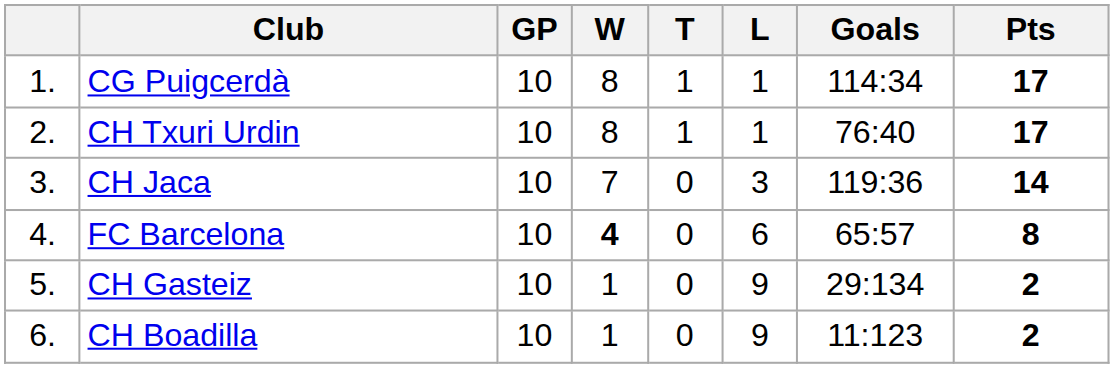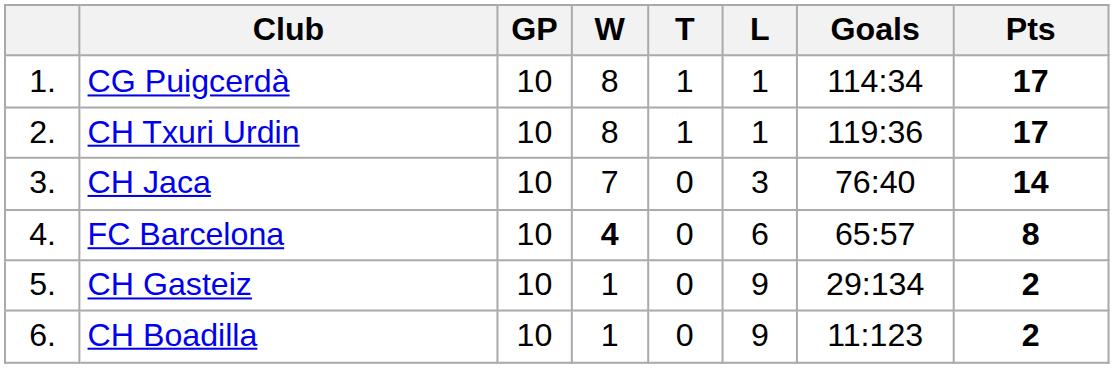CH Txuri Urdin | Goals: 76:40 -> 119:36
CH Jaca | Goals: 119:36 -> 76:40
